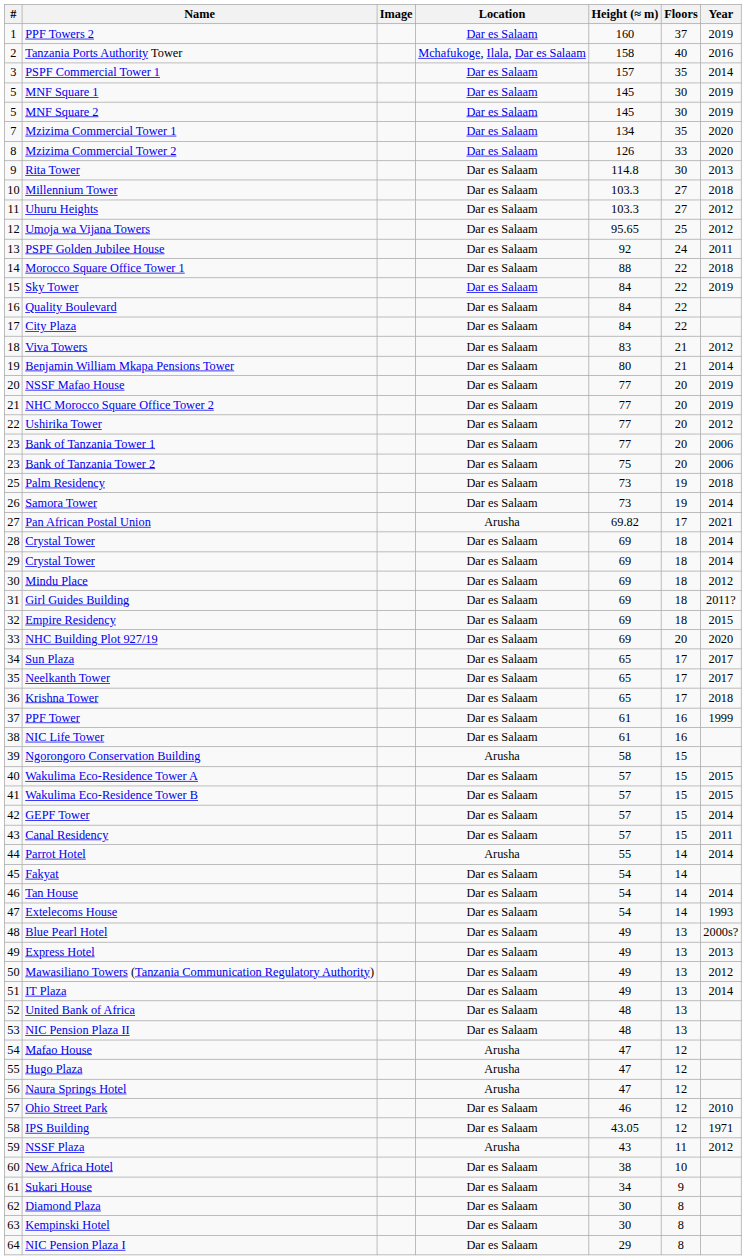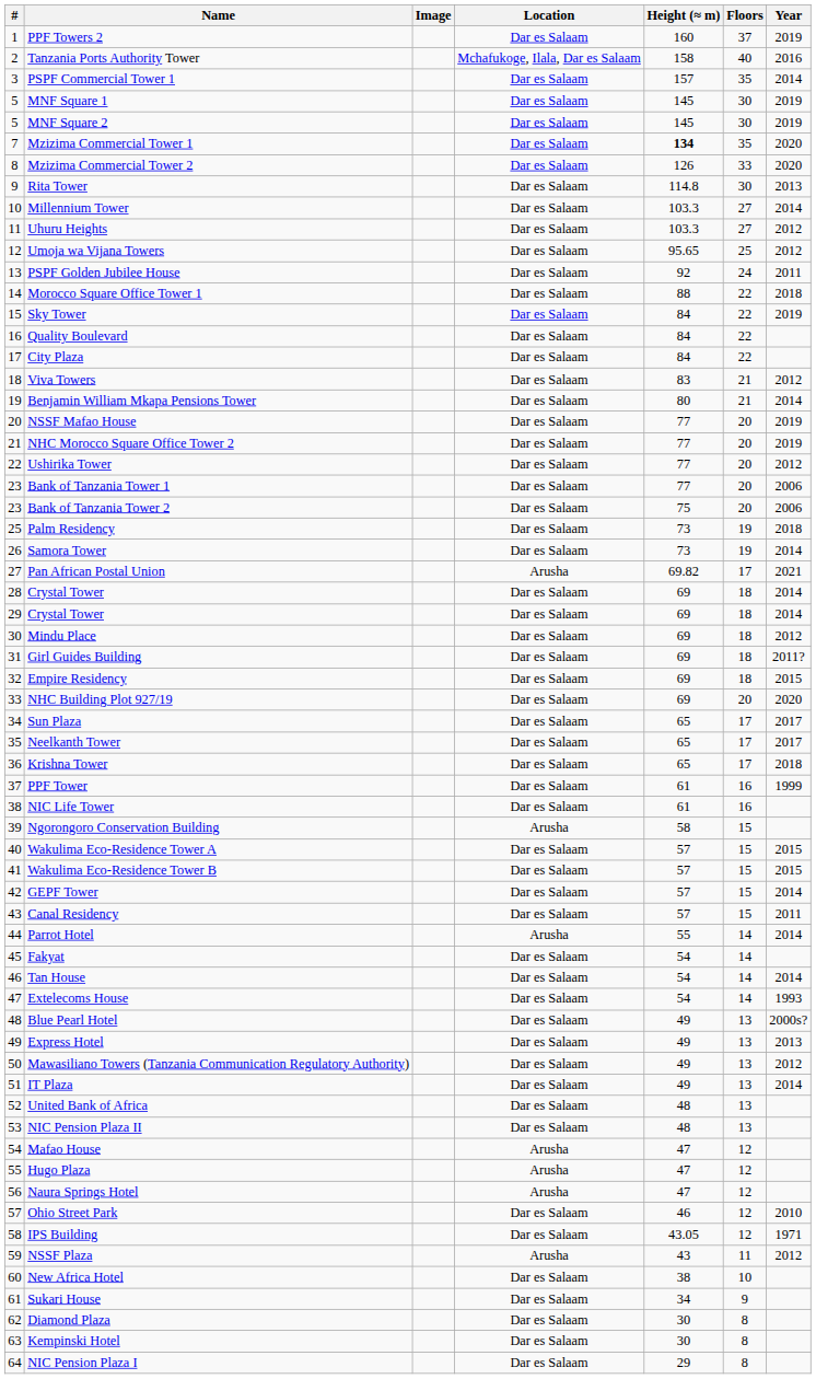Mzizima Commercial Tower 1 | Height (≈ m): normal -> bold
Millennium Tower | Year: 2018 -> 2014
